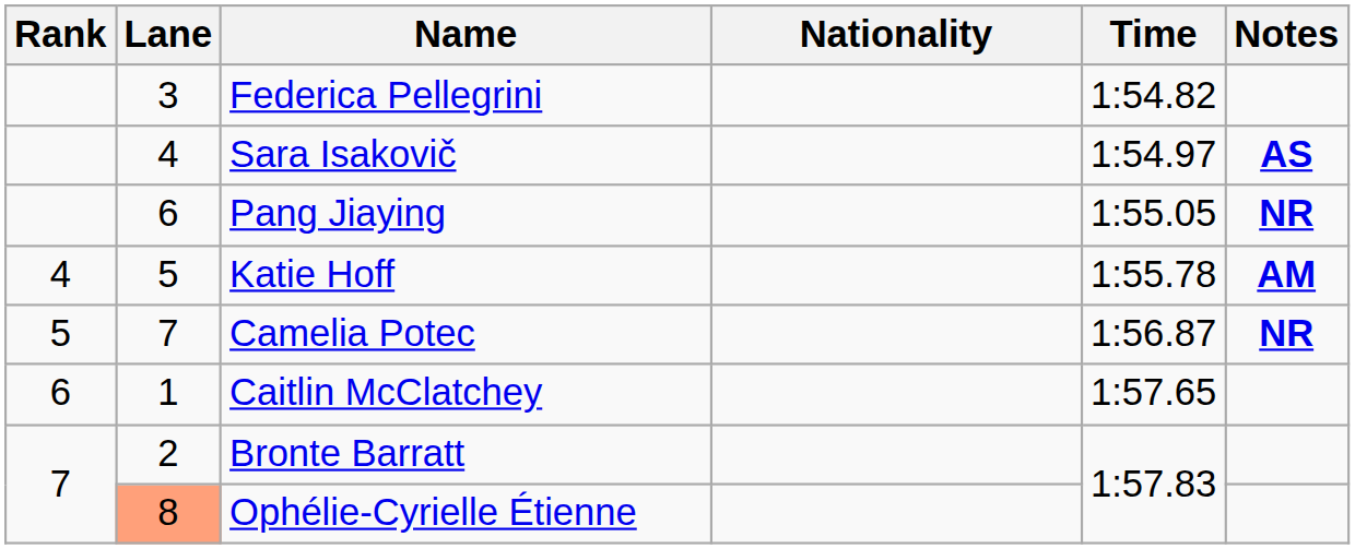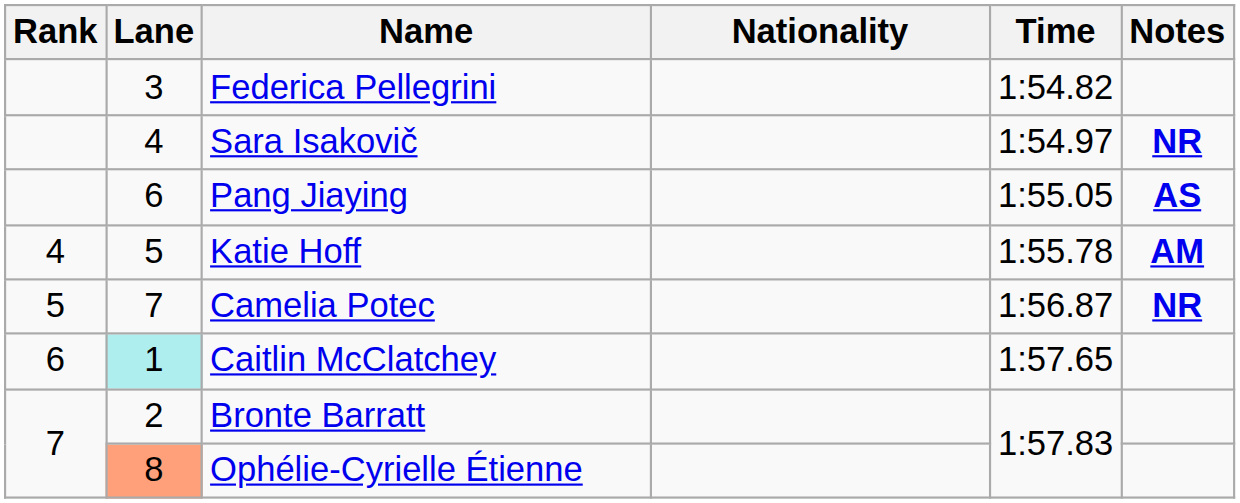Sara Isakovič | Notes: AS -> NR
Pang Jiaying | Notes: NR -> AS
Caitlin McClatchey | Lane: no background -> paleturquoise background
